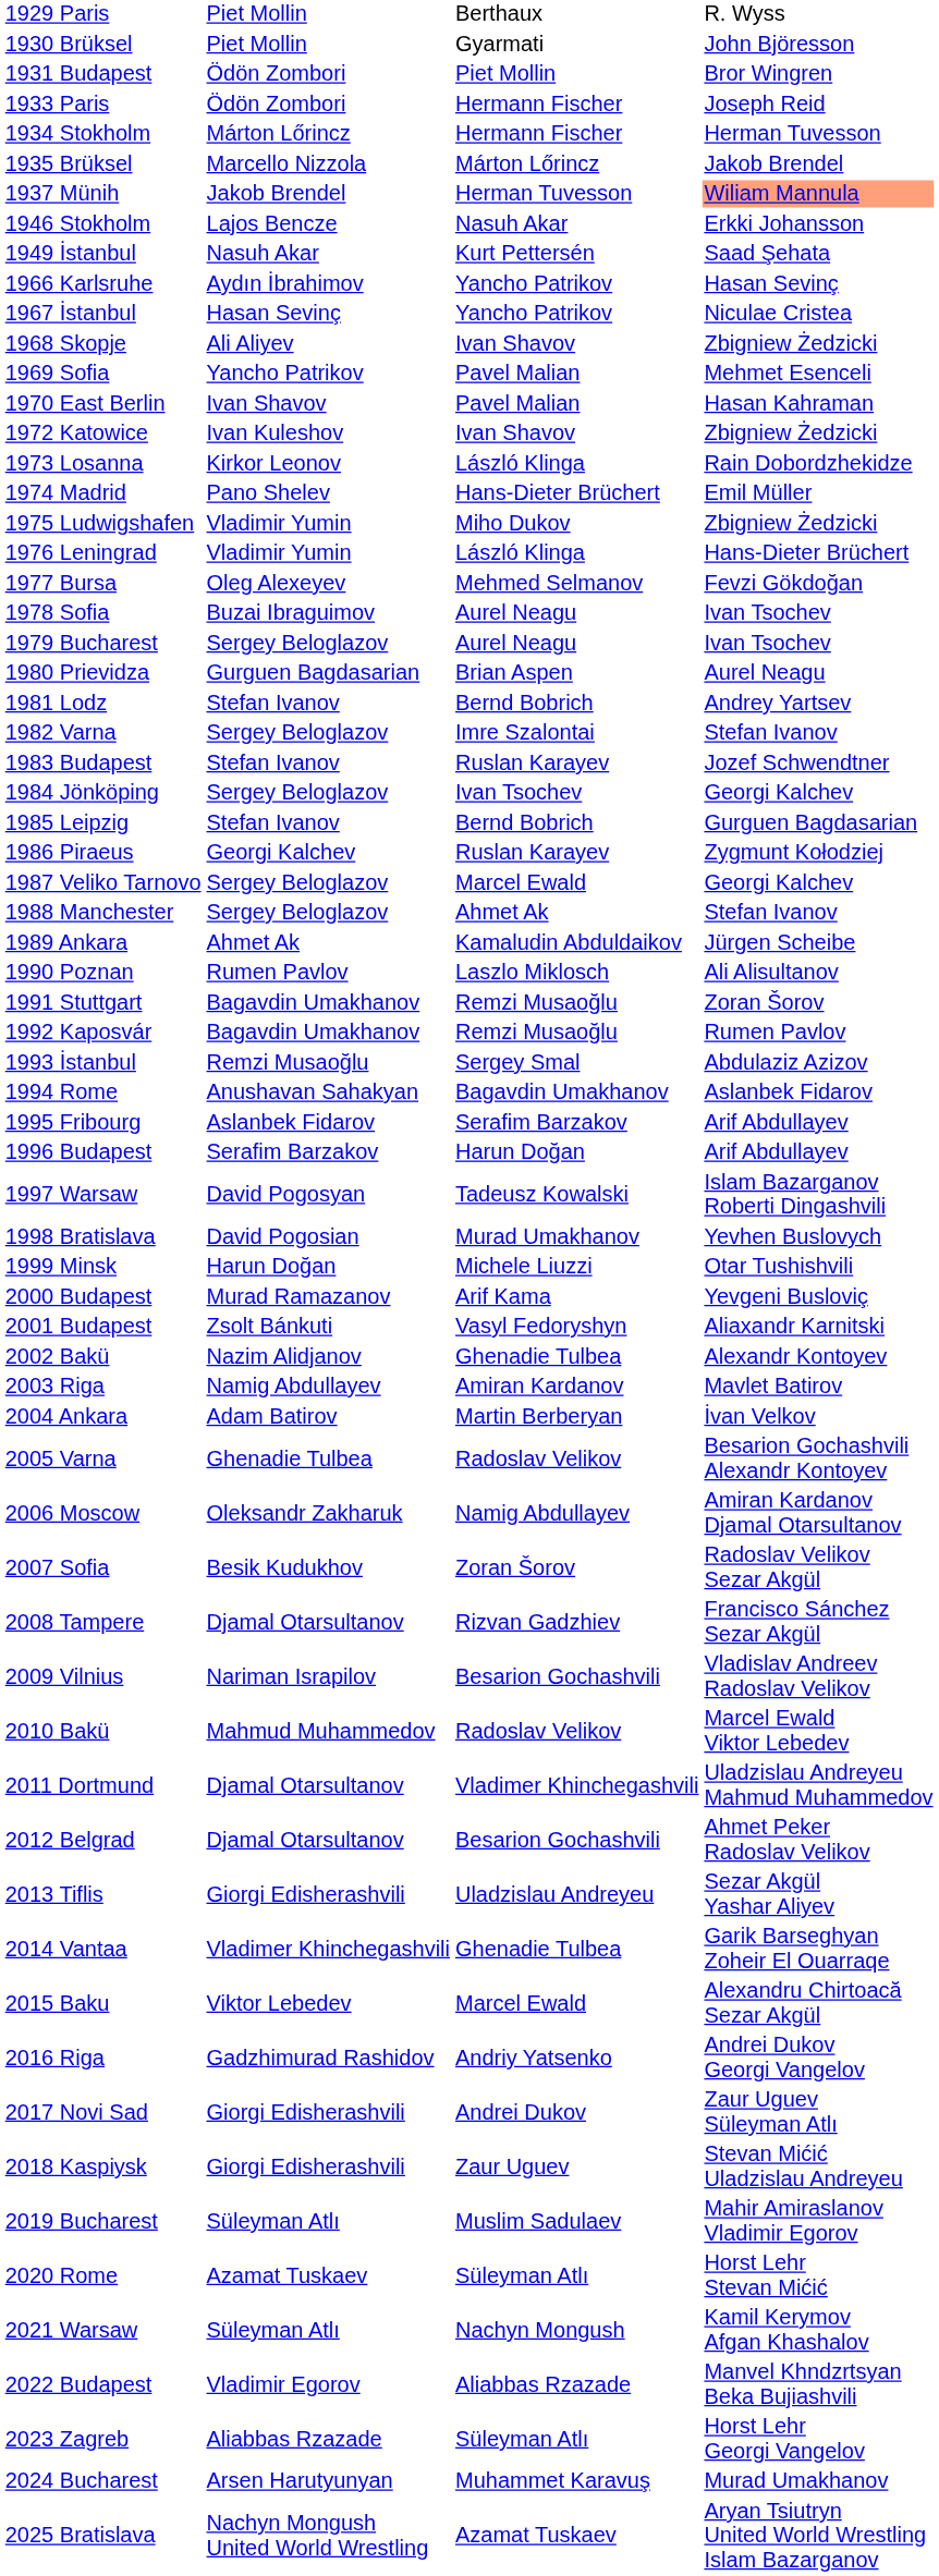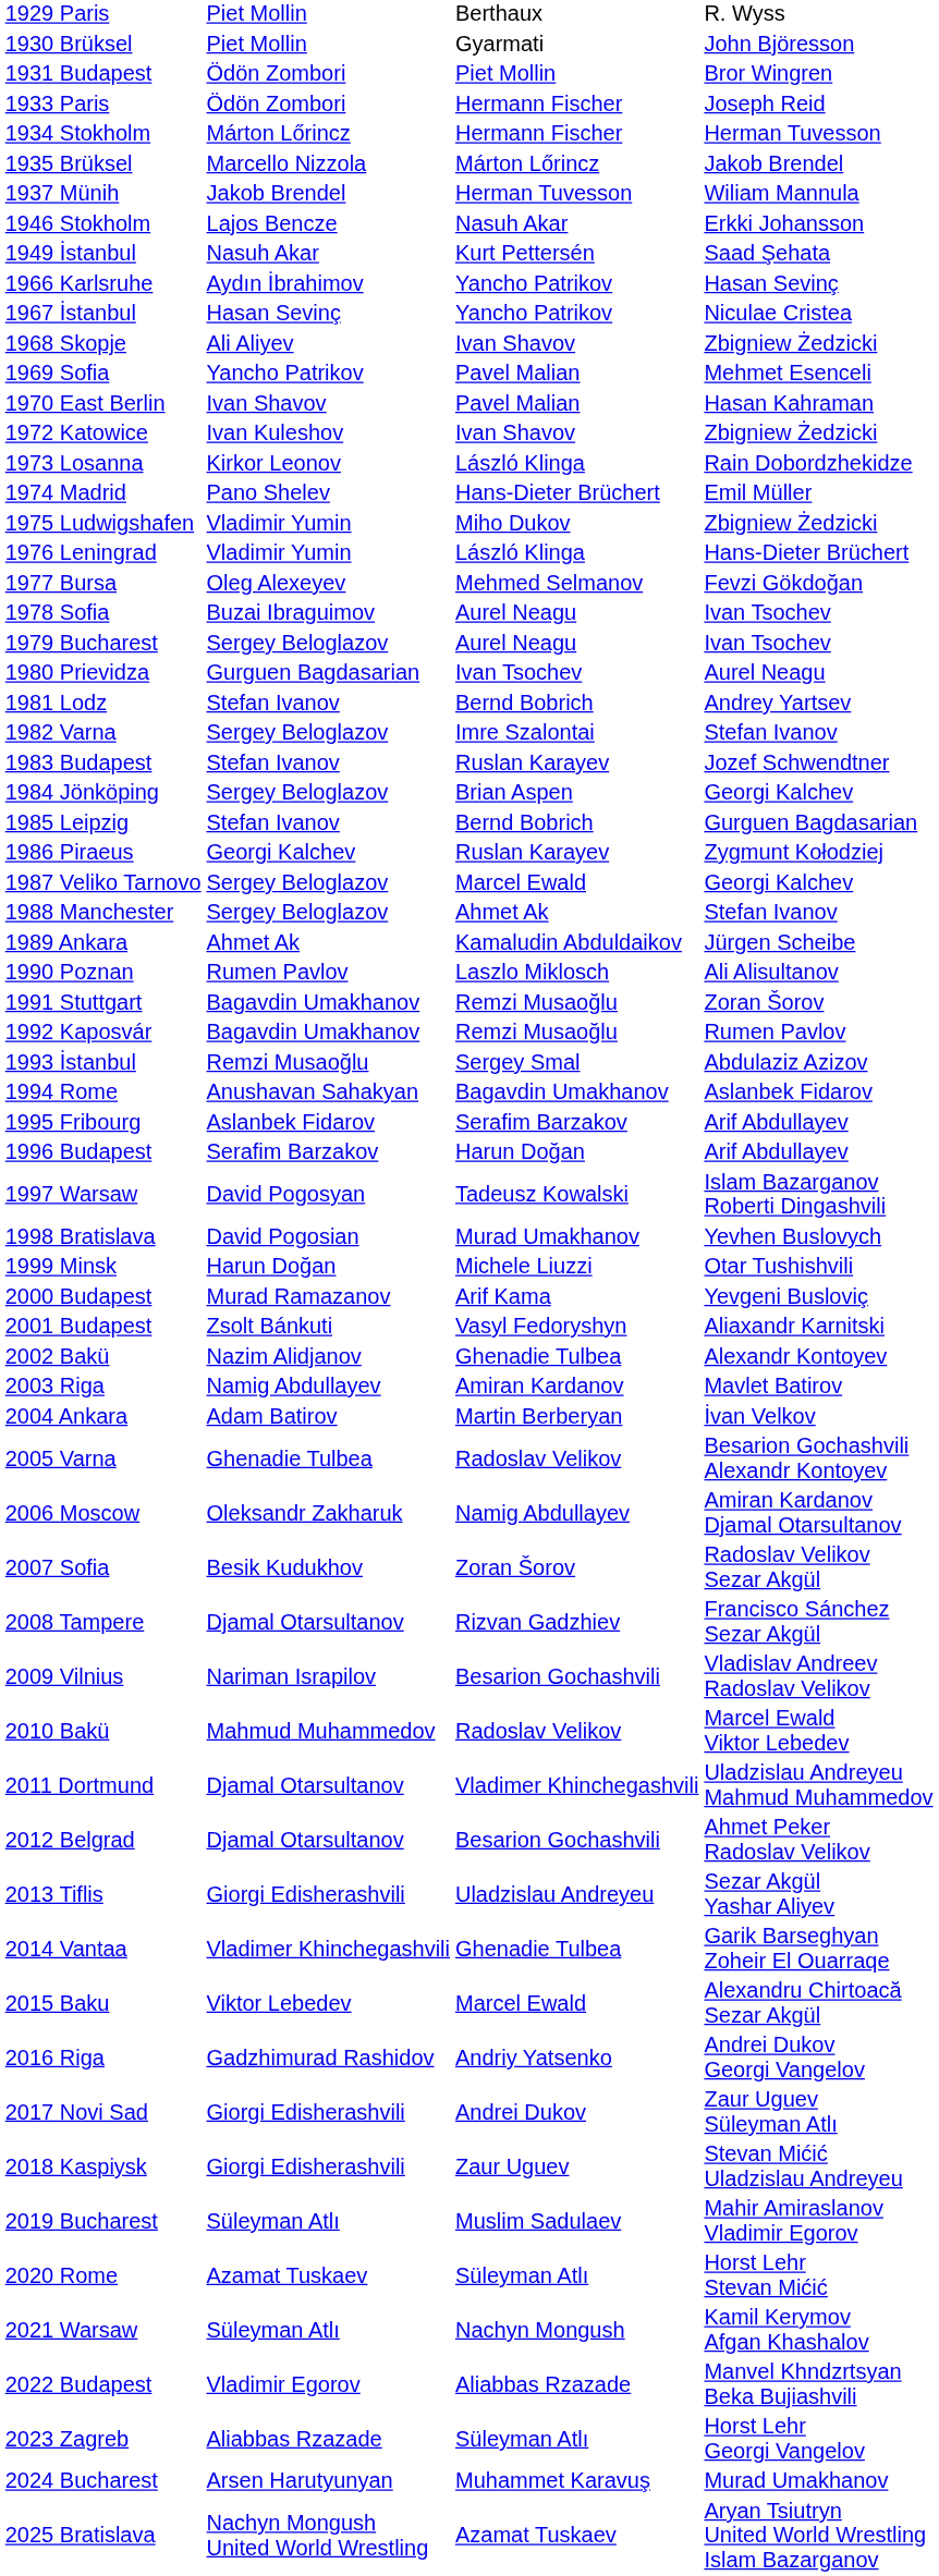1937 Münih | column 4: lightsalmon background -> no background
1980 Prievidza | column 3: Brian Aspen -> Ivan Tsochev
1984 Jönköping | column 3: Ivan Tsochev -> Brian Aspen
